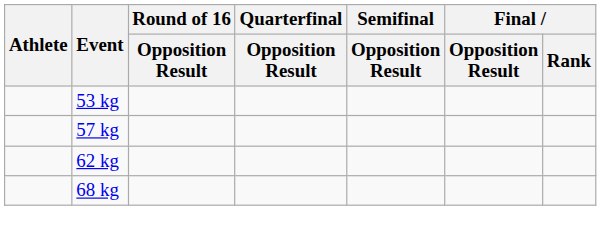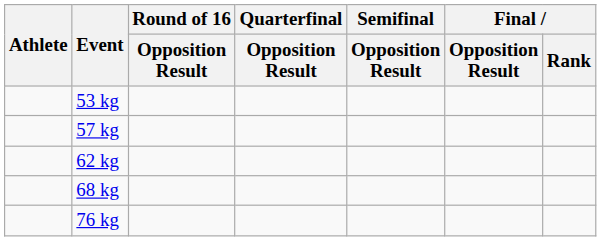+ row: 76 kg
